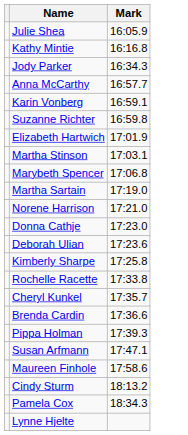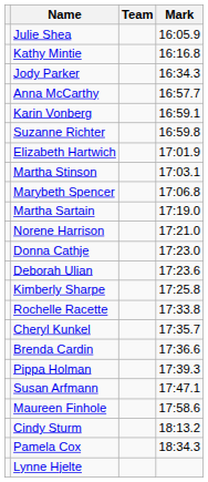+ column: Team
